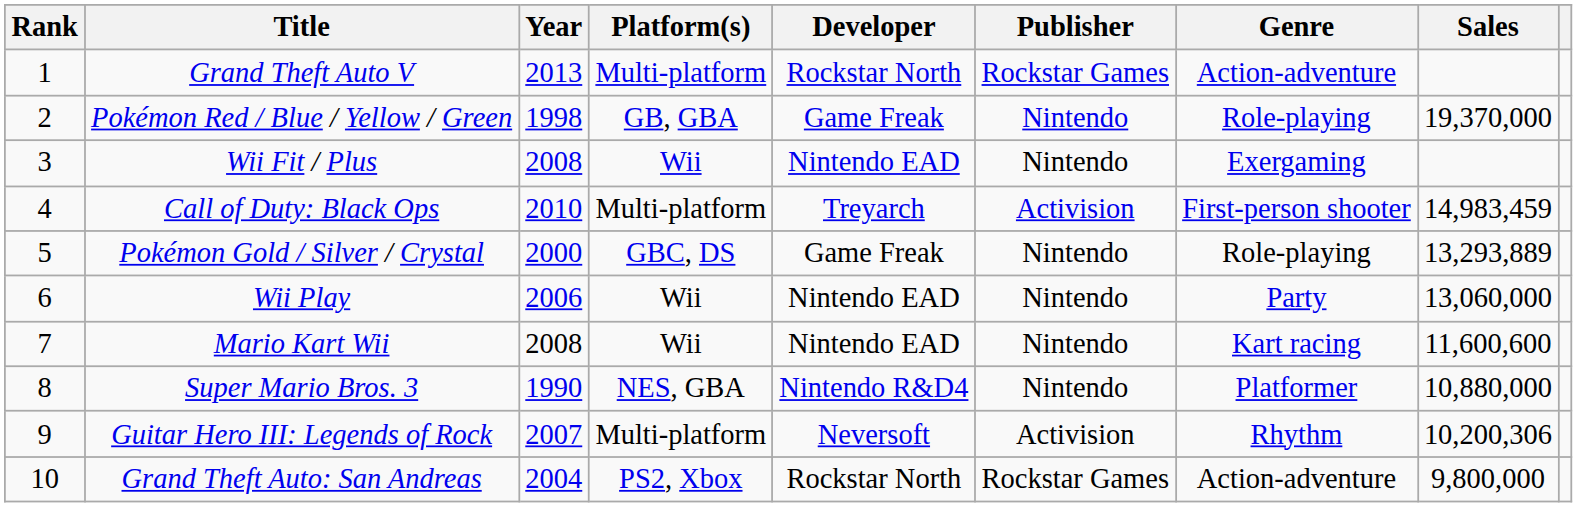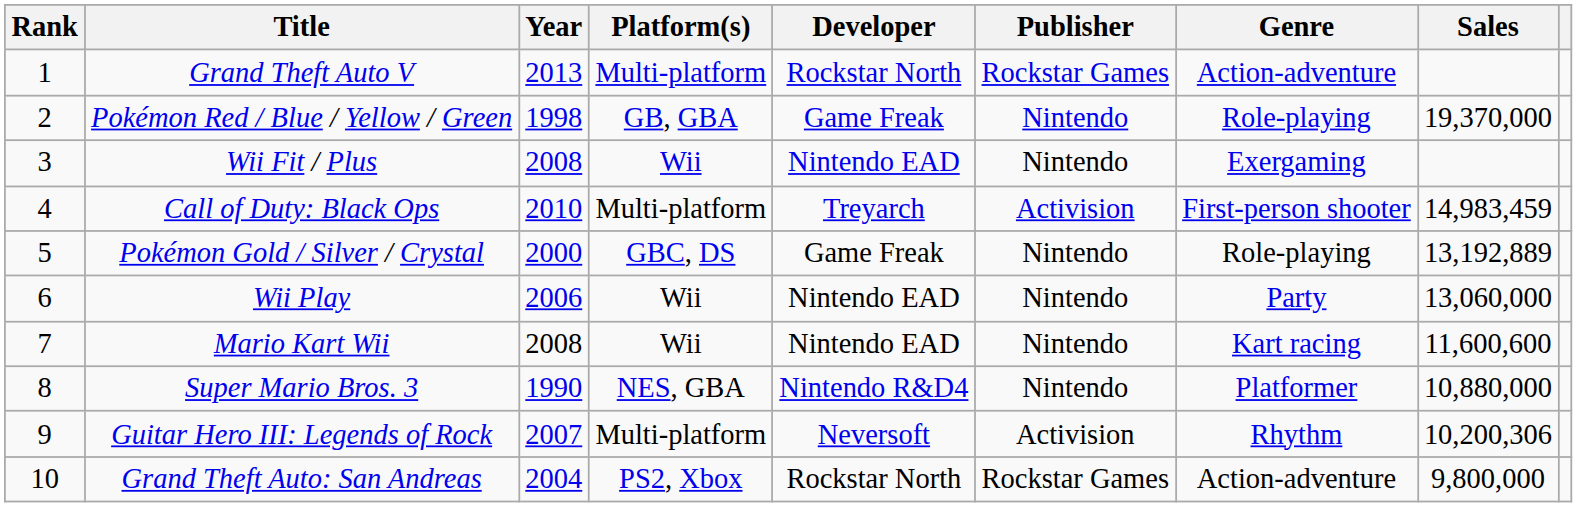Pokémon Gold / Silver / Crystal | Sales: 13,293,889 -> 13,192,889
